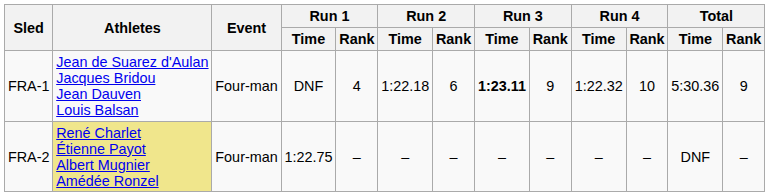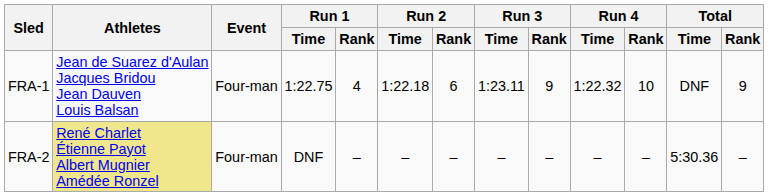FRA-1 | Run 1 / Time: DNF -> 1:22.75
FRA-1 | Run 3 / Time: bold -> normal
FRA-1 | Total / Time: 5:30.36 -> DNF
FRA-2 | Run 1 / Time: 1:22.75 -> DNF
FRA-2 | Total / Time: DNF -> 5:30.36
